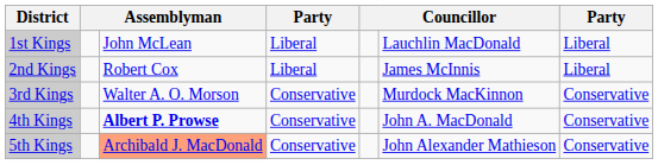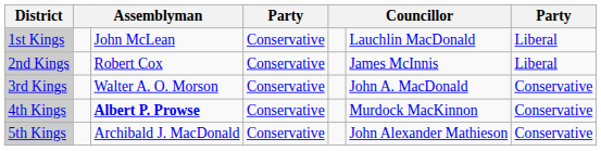1st Kings | column 4: Liberal -> Conservative
2nd Kings | column 4: Liberal -> Conservative
3rd Kings | column 6: Murdock MacKinnon -> John A. MacDonald
4th Kings | column 6: John A. MacDonald -> Murdock MacKinnon
5th Kings | column 3: lightsalmon background -> no background
